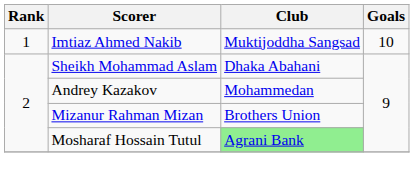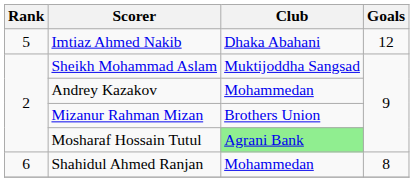Imtiaz Ahmed Nakib | Rank: 1 -> 5
Imtiaz Ahmed Nakib | Club: Muktijoddha Sangsad -> Dhaka Abahani
Imtiaz Ahmed Nakib | Goals: 10 -> 12
Sheikh Mohammad Aslam | Club: Dhaka Abahani -> Muktijoddha Sangsad
+ row: 6 | Shahidul Ahmed Ranjan | Mohammedan | 8
